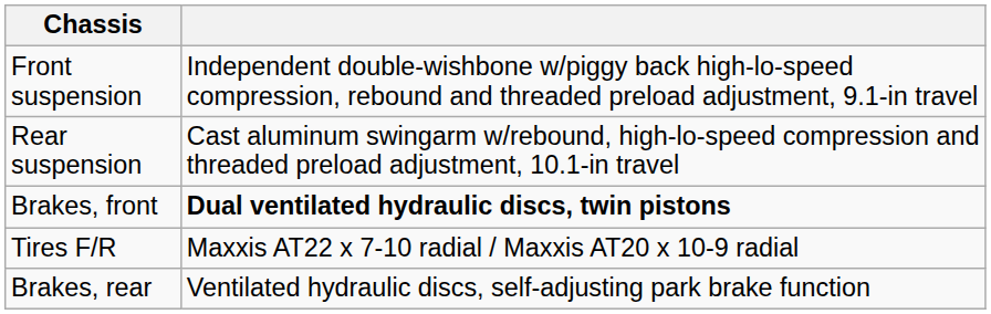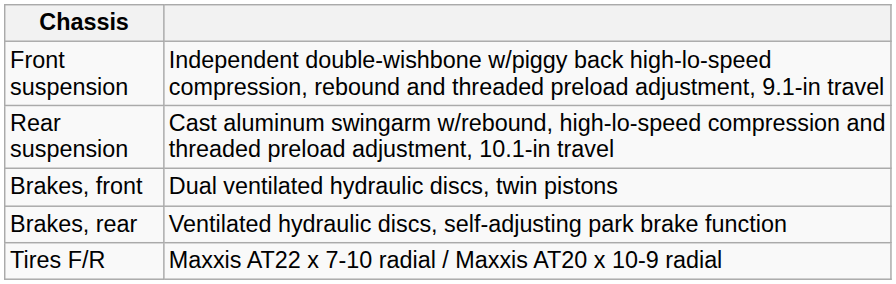Brakes, front | column 2: bold -> normal
rows swapped: Brakes, rear <-> Tires F/R
